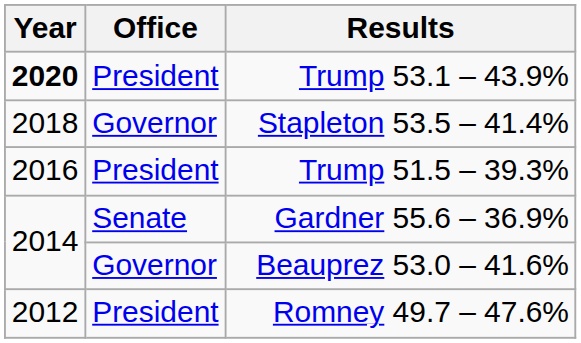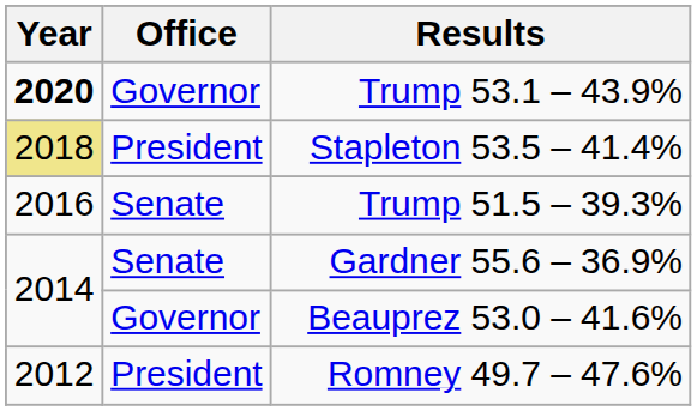Trump 53.1 – 43.9% | Office: President -> Governor
Stapleton 53.5 – 41.4% | Year: no background -> khaki background
Stapleton 53.5 – 41.4% | Office: Governor -> President
Trump 51.5 – 39.3% | Office: President -> Senate
